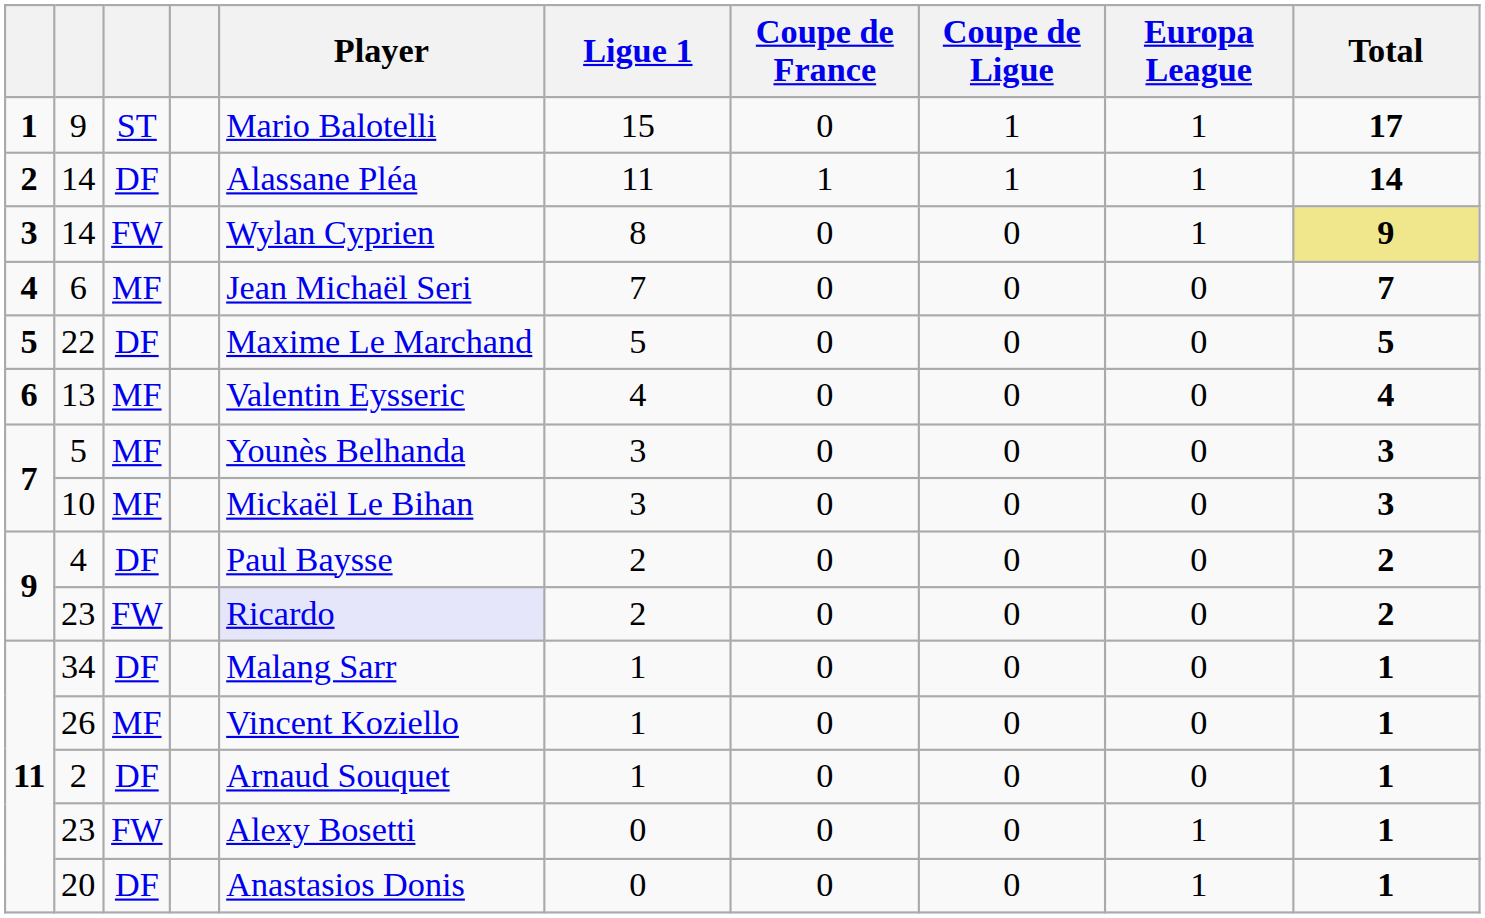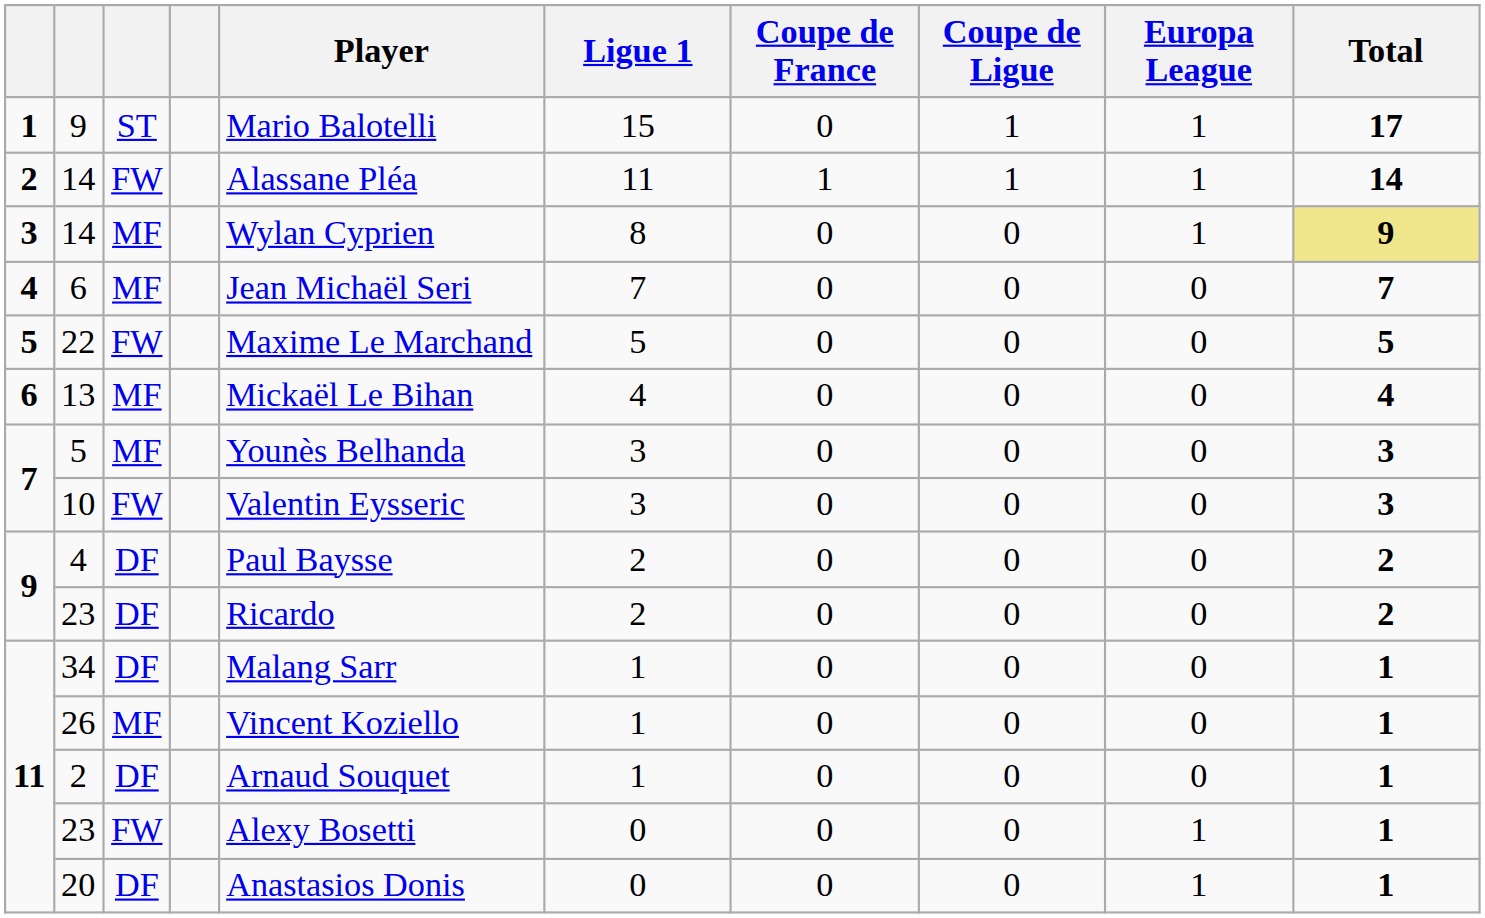2 / 14 | column 3: DF -> FW
3 / 14 | column 3: FW -> MF
22 | column 3: DF -> FW
13 | Player: Valentin Eysseric -> Mickaël Le Bihan
10 | column 3: MF -> FW
10 | Player: Mickaël Le Bihan -> Valentin Eysseric
9 / 23 | column 3: FW -> DF
9 / 23 | Player: lavender background -> no background
